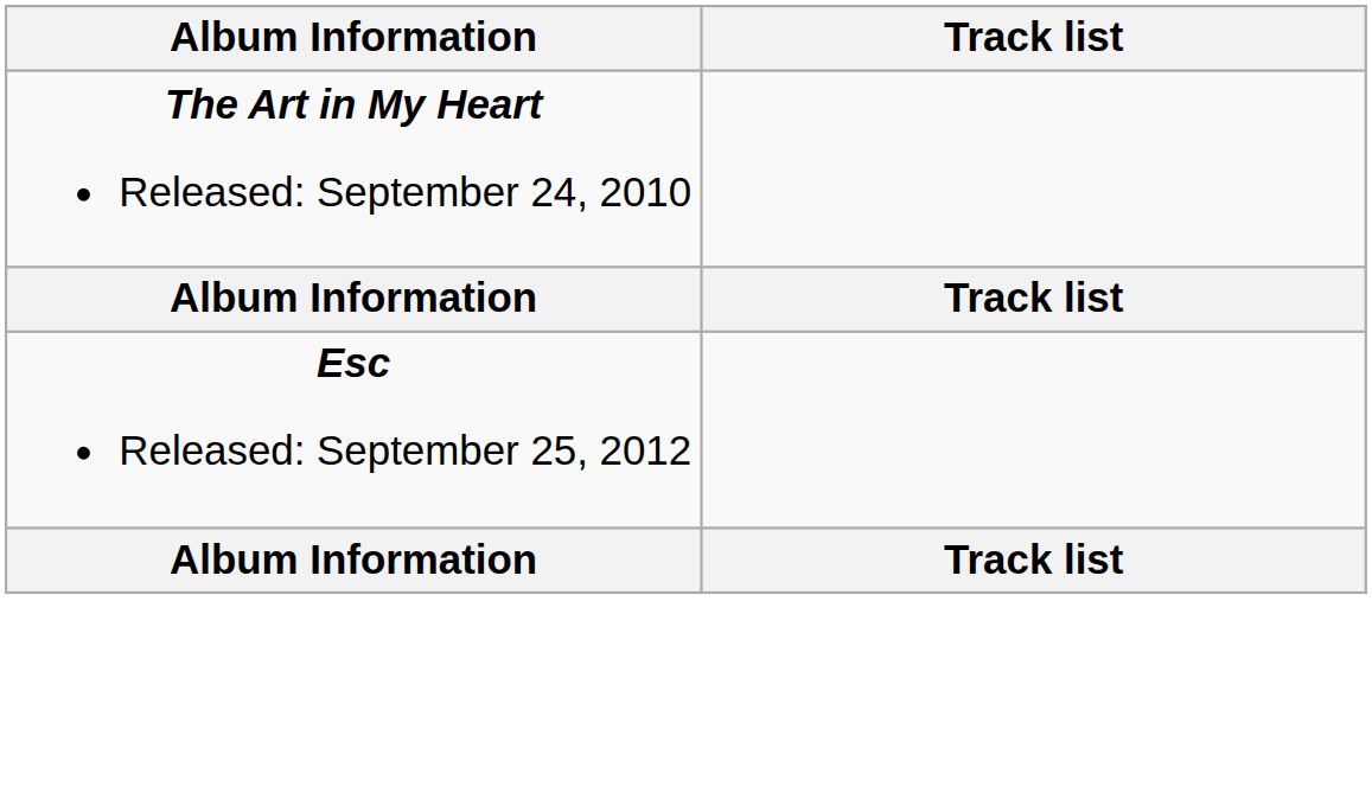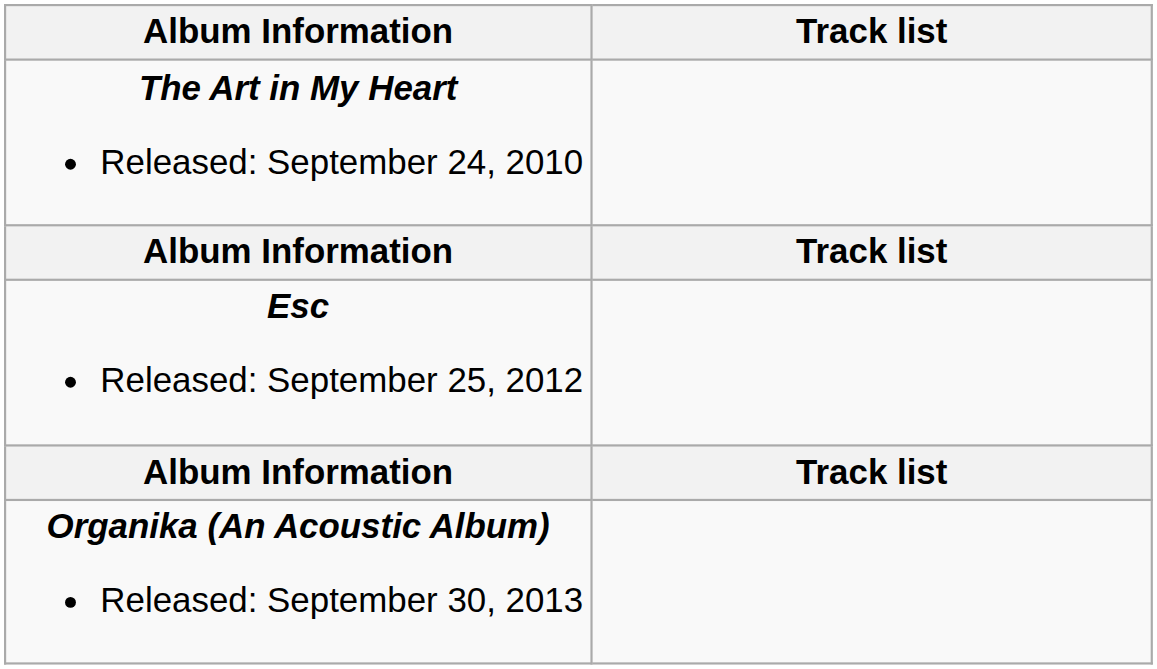+ row: Organika (An Acoustic Album) Released: September 30, 2013
